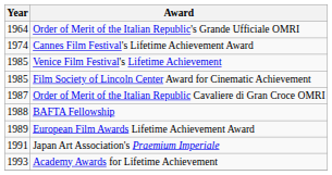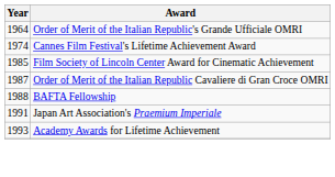- row: 1985 | Venice Film Festival's Lifetime Achievement
- row: 1989 | European Film Awards Lifetime Achievement Award
